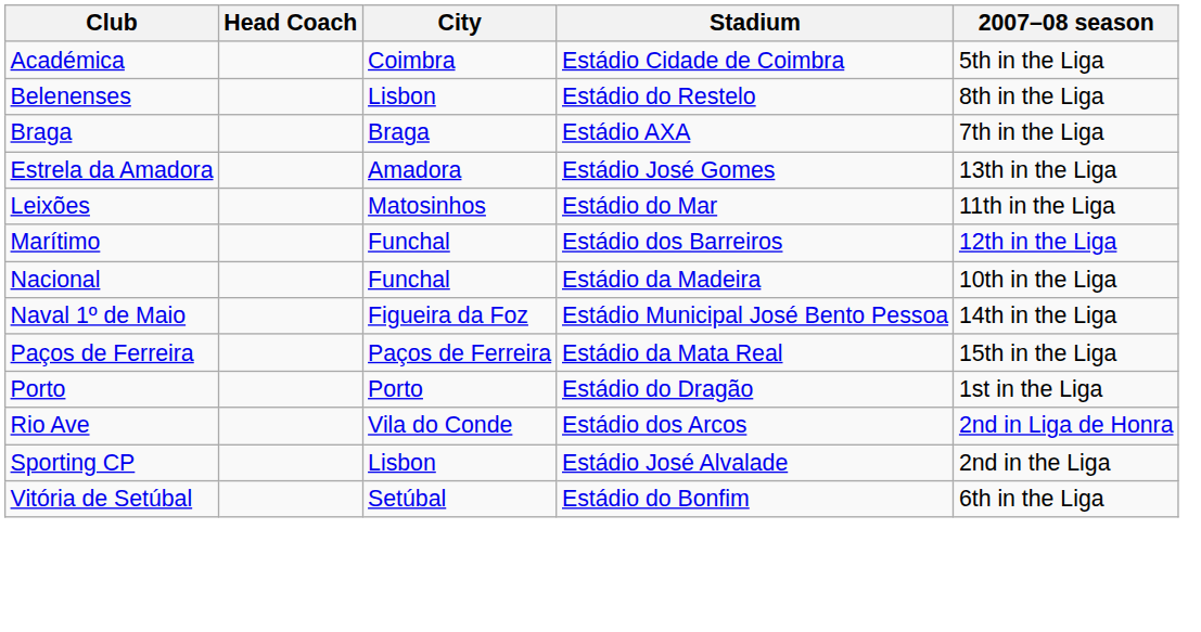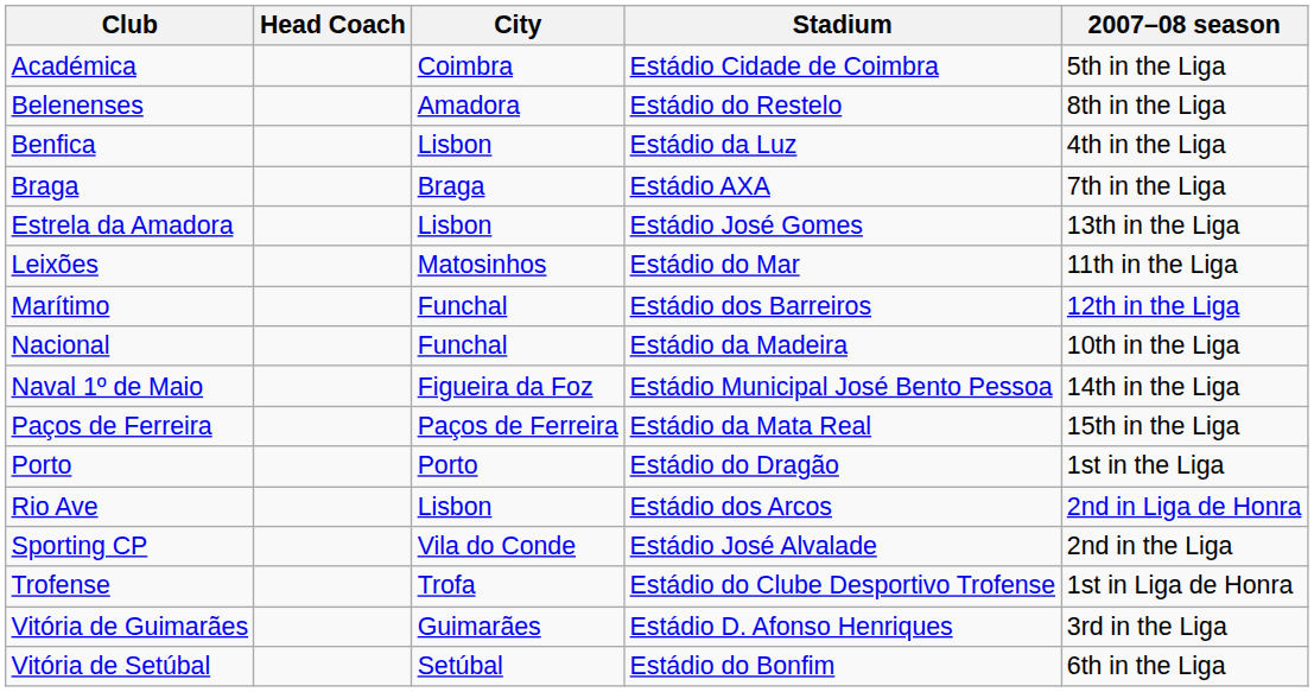Belenenses | City: Lisbon -> Amadora
+ row: Benfica | Lisbon | Estádio da Luz | 4th in the Liga
Estrela da Amadora | City: Amadora -> Lisbon
Rio Ave | City: Vila do Conde -> Lisbon
Sporting CP | City: Lisbon -> Vila do Conde
+ row: Trofense | Trofa | Estádio do Clube Desportivo Trofense | 1st in Liga de Honra
+ row: Vitória de Guimarães | Guimarães | Estádio D. Afonso Henriques | 3rd in the Liga
